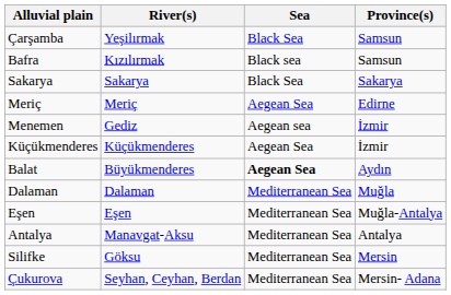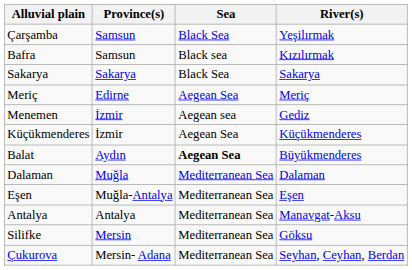columns swapped: River(s) <-> Province(s)
